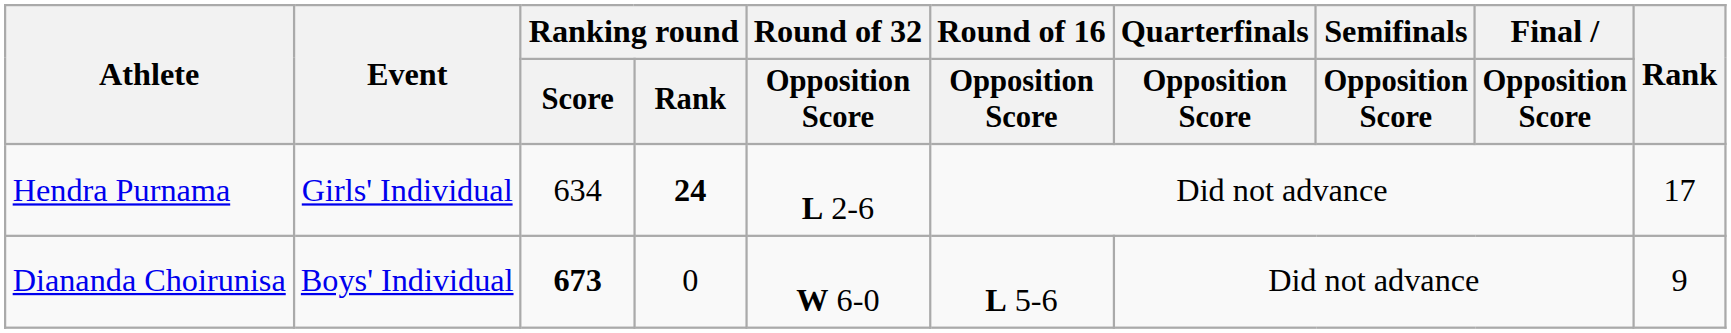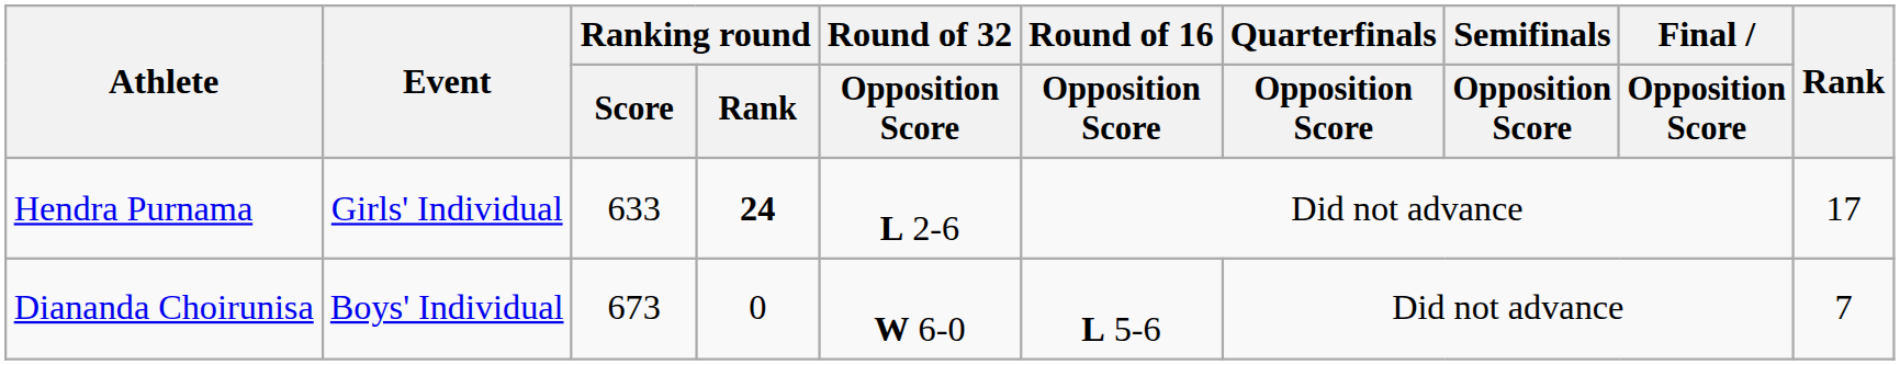Hendra Purnama | Ranking round / Score: 634 -> 633
Diananda Choirunisa | Ranking round / Score: bold -> normal
Diananda Choirunisa | Rank: 9 -> 7
